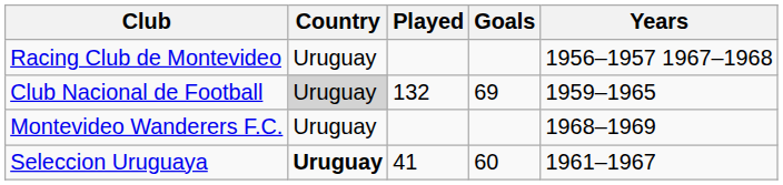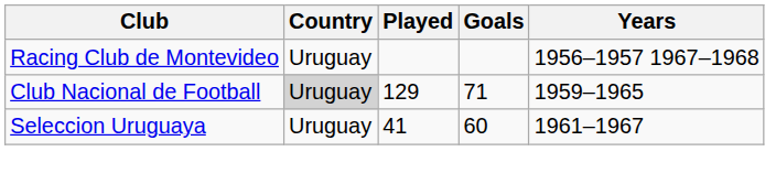Club Nacional de Football | Played: 132 -> 129
Club Nacional de Football | Goals: 69 -> 71
- row: Montevideo Wanderers F.C. | Uruguay | 1968–1969
Seleccion Uruguaya | Country: bold -> normal
